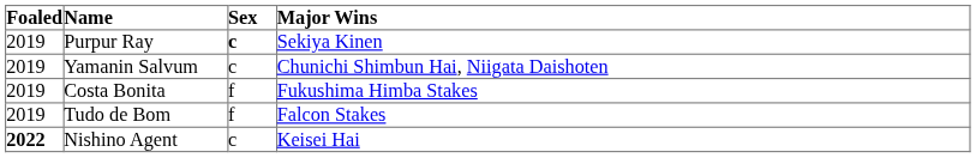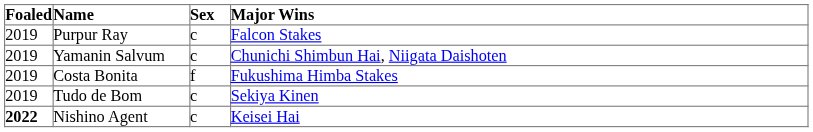Purpur Ray | Sex: bold -> normal
Purpur Ray | Major Wins: Sekiya Kinen -> Falcon Stakes
Tudo de Bom | Sex: f -> c
Tudo de Bom | Major Wins: Falcon Stakes -> Sekiya Kinen
